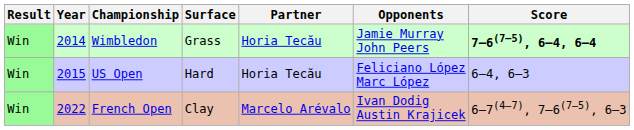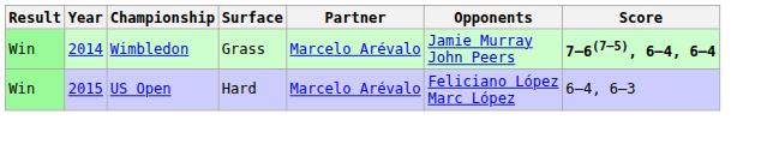Wimbledon | Partner: Horia Tecău -> Marcelo Arévalo
US Open | Partner: Horia Tecău -> Marcelo Arévalo
- row: Win | 2022 | French Open | Clay | Marcelo Arévalo | Ivan Dodig Austin Krajicek | 6–7(4–7), 7–6(7–5), 6–3
